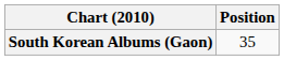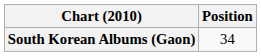South Korean Albums (Gaon) | Position: 35 -> 34
